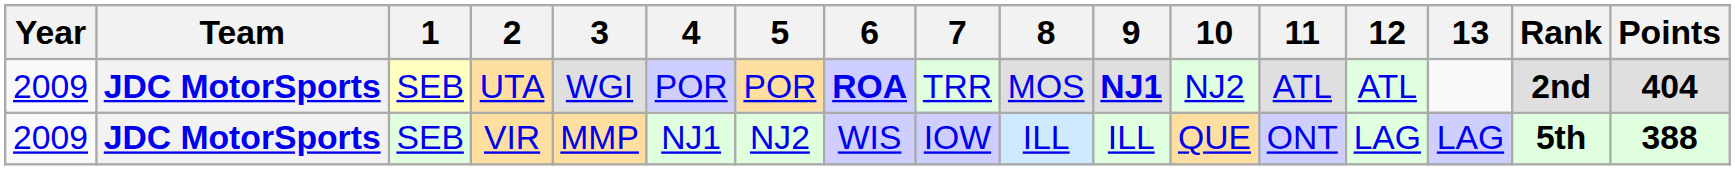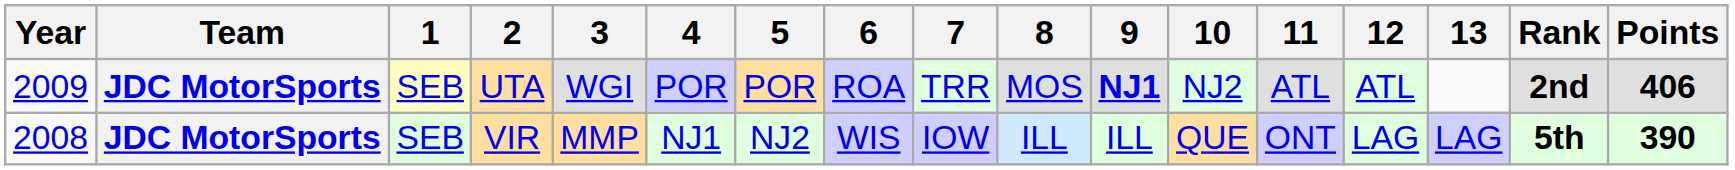UTA | 6: bold -> normal
UTA | Points: 404 -> 406
VIR | Year: 2009 -> 2008
VIR | Points: 388 -> 390
